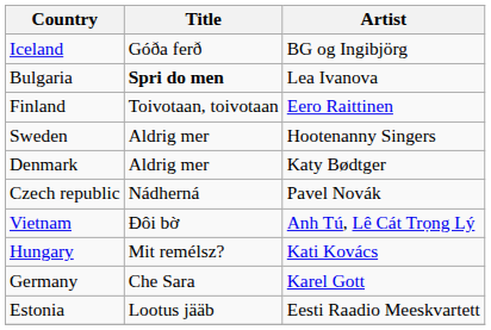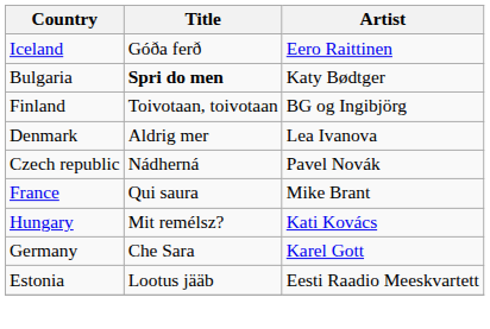Iceland | Artist: BG og Ingibjörg -> Eero Raittinen
Bulgaria | Artist: Lea Ivanova -> Katy Bødtger
Finland | Artist: Eero Raittinen -> BG og Ingibjörg
- row: Sweden | Aldrig mer | Hootenanny Singers
Denmark | Artist: Katy Bødtger -> Lea Ivanova
+ row: France | Qui saura | Mike Brant
- row: Vietnam | Đôi bờ | Anh Tú, Lê Cát Trọng Lý
